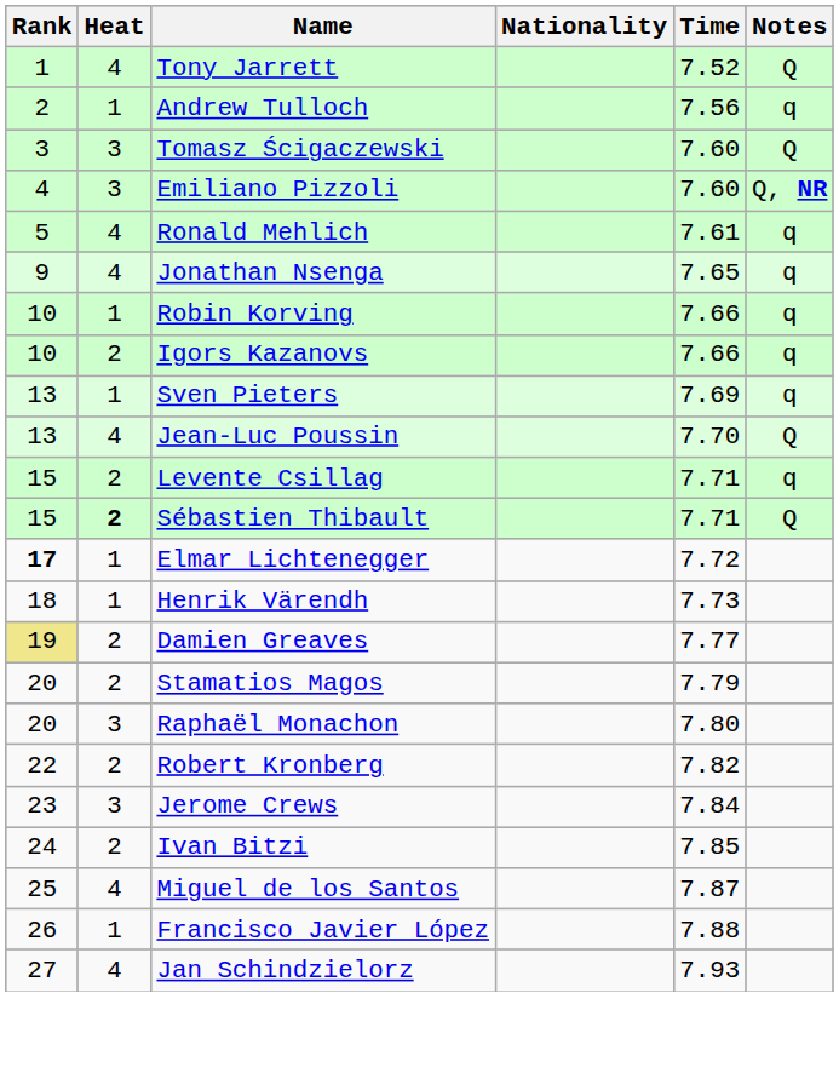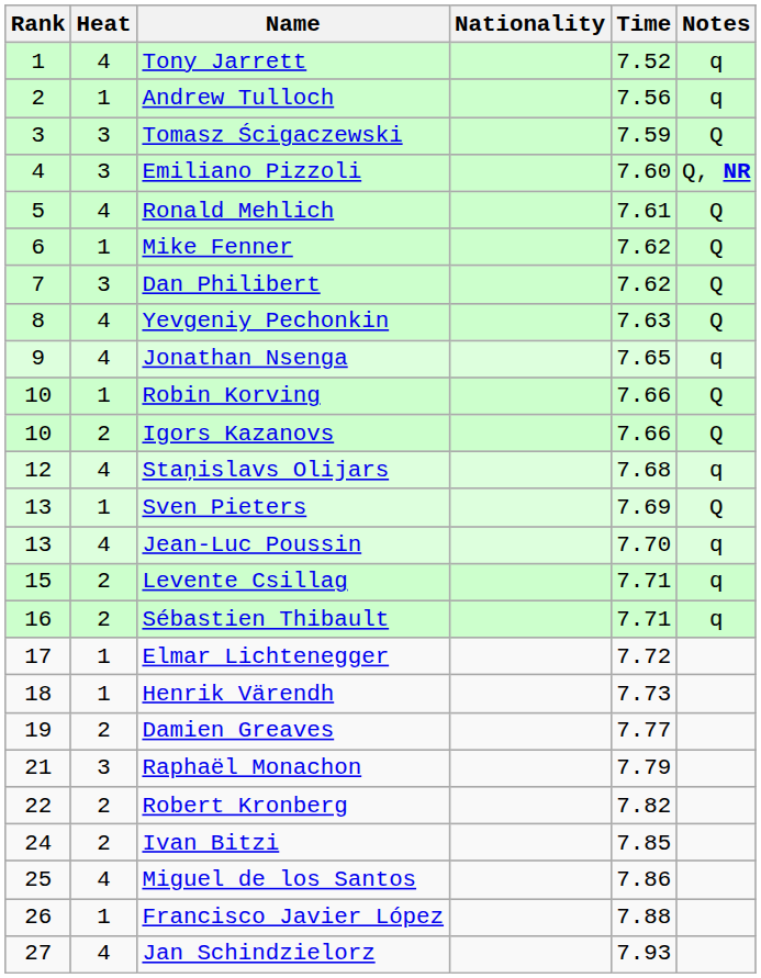Tony Jarrett | Notes: Q -> q
Tomasz Ścigaczewski | Time: 7.60 -> 7.59
Ronald Mehlich | Notes: q -> Q
+ row: 6 | 1 | Mike Fenner | 7.62 | Q
+ row: 7 | 3 | Dan Philibert | 7.62 | Q
+ row: 8 | 4 | Yevgeniy Pechonkin | 7.63 | Q
Robin Korving | Notes: q -> Q
Igors Kazanovs | Notes: q -> Q
+ row: 12 | 4 | Staņislavs Olijars | 7.68 | q
Sven Pieters | Notes: q -> Q
Jean-Luc Poussin | Notes: Q -> q
Sébastien Thibault | Rank: 15 -> 16
Sébastien Thibault | Heat: bold -> normal
Sébastien Thibault | Notes: Q -> q
Elmar Lichtenegger | Rank: bold -> normal
Damien Greaves | Rank: khaki background -> no background
- row: 20 | 2 | Stamatios Magos | 7.79
Raphaël Monachon | Rank: 20 -> 21
Raphaël Monachon | Time: 7.80 -> 7.79
- row: 23 | 3 | Jerome Crews | 7.84
Miguel de los Santos | Time: 7.87 -> 7.86
